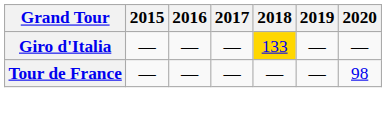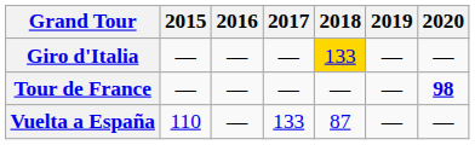Tour de France | 2020: normal -> bold
+ row: Vuelta a España | 110 | — | 133 | 87 | — | —
